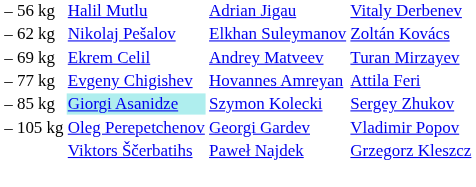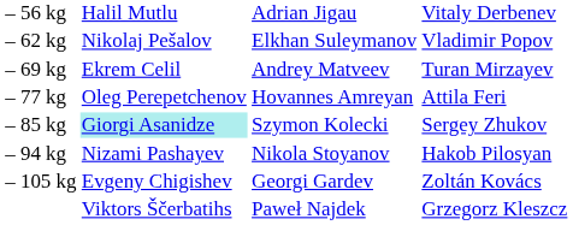– 62 kg | column 4: Zoltán Kovács -> Vladimir Popov
– 77 kg | column 2: Evgeny Chigishev -> Oleg Perepetchenov
+ row: – 94 kg | Nizami Pashayev | Nikola Stoyanov | Hakob Pilosyan
– 105 kg | column 2: Oleg Perepetchenov -> Evgeny Chigishev
– 105 kg | column 4: Vladimir Popov -> Zoltán Kovács
